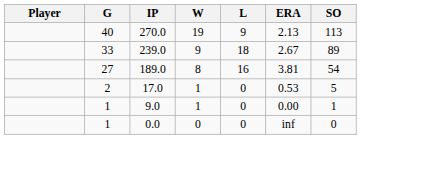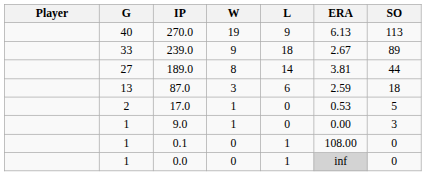270.0 | ERA: 2.13 -> 6.13
189.0 | L: 16 -> 14
189.0 | SO: 54 -> 44
+ row: 13 | 87.0 | 3 | 6 | 2.59 | 18
9.0 | SO: 1 -> 3
+ row: 1 | 0.1 | 0 | 1 | 108.00 | 0
0.0 | L: 0 -> 1
0.0 | ERA: no background -> lightgrey background
